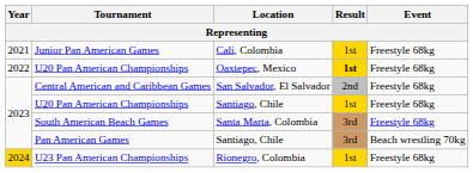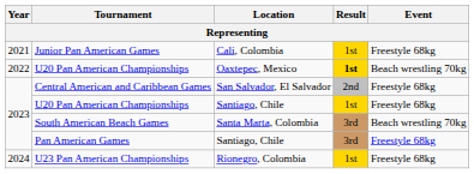U20 Pan American Championships / Oaxtepec, Mexico | Event: Freestyle 68kg -> Beach wrestling 70kg
South American Beach Games | Event: Freestyle 68kg -> Beach wrestling 70kg
Pan American Games | Event: Beach wrestling 70kg -> Freestyle 68kg
U23 Pan American Championships | Year: gold background -> no background
